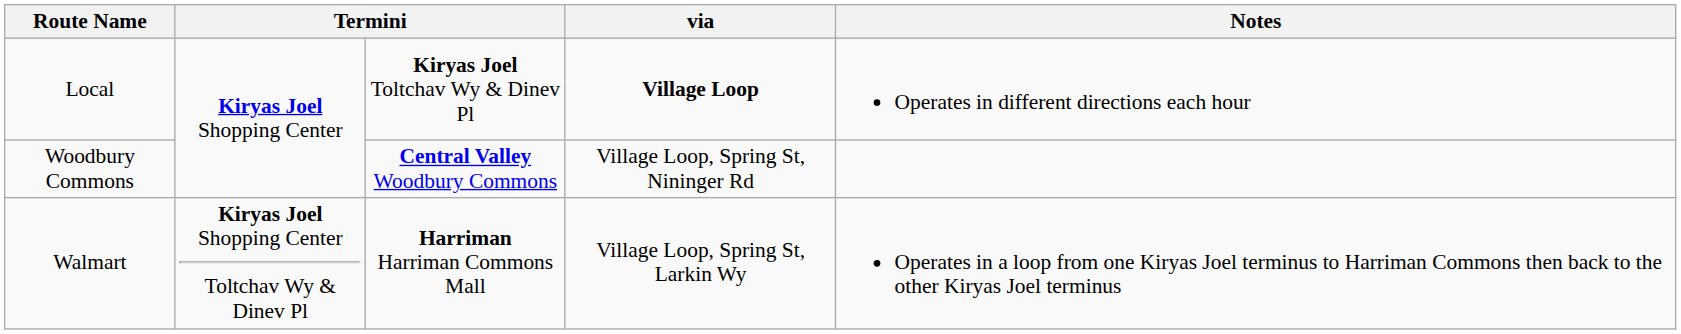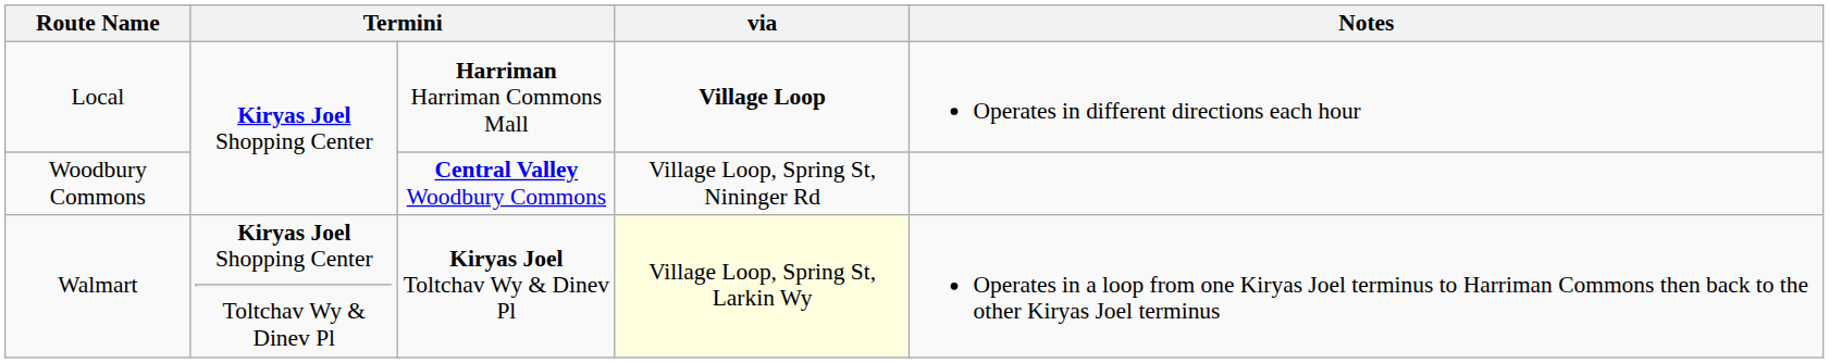Local | column 3: Kiryas Joel Toltchav Wy & Dinev Pl -> Harriman Harriman Commons Mall
Walmart | column 3: Harriman Harriman Commons Mall -> Kiryas Joel Toltchav Wy & Dinev Pl
Walmart | via: no background -> lightyellow background
